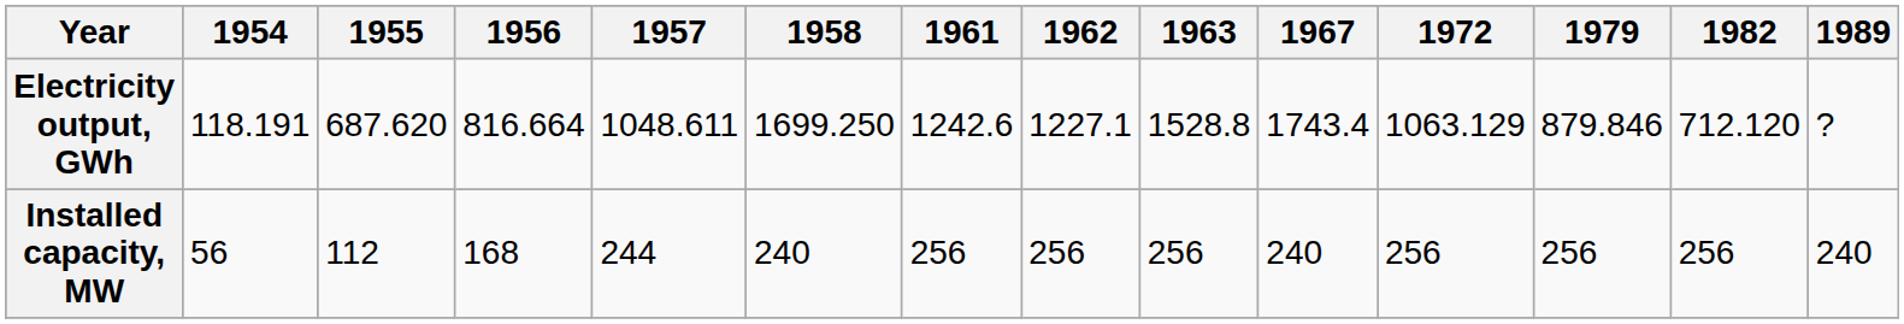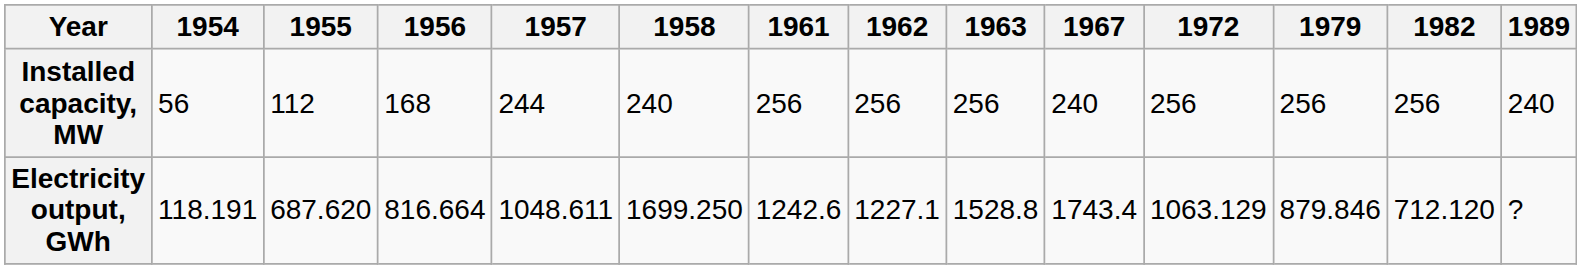rows swapped: Installed capacity, MW <-> Electricity output, GWh
